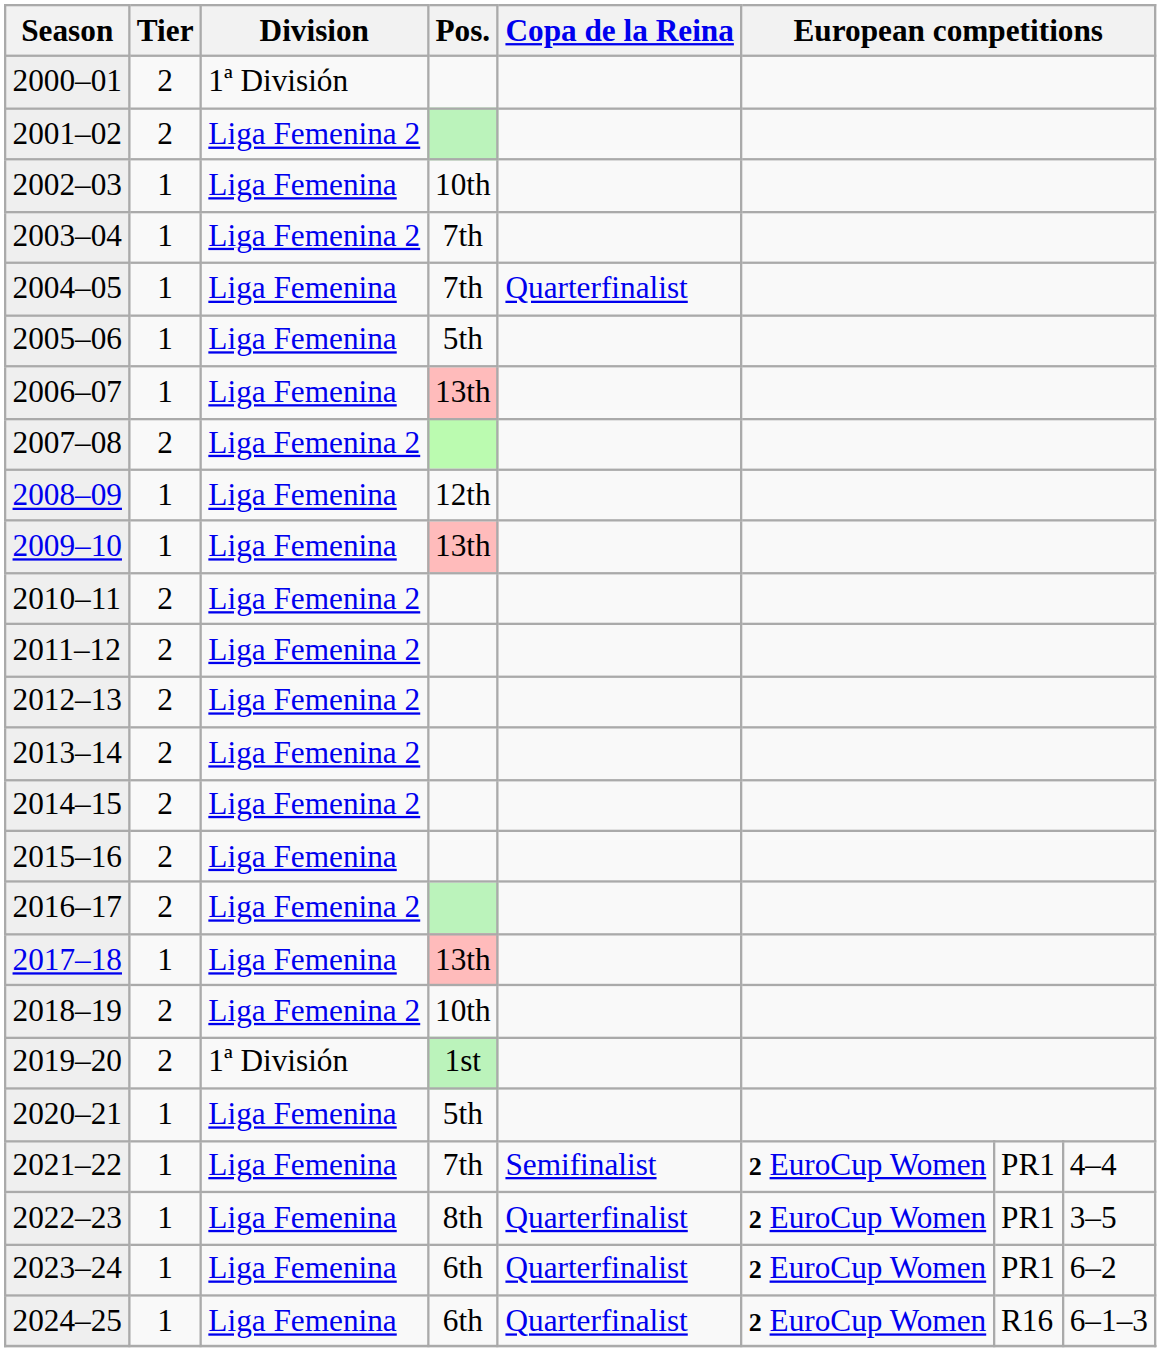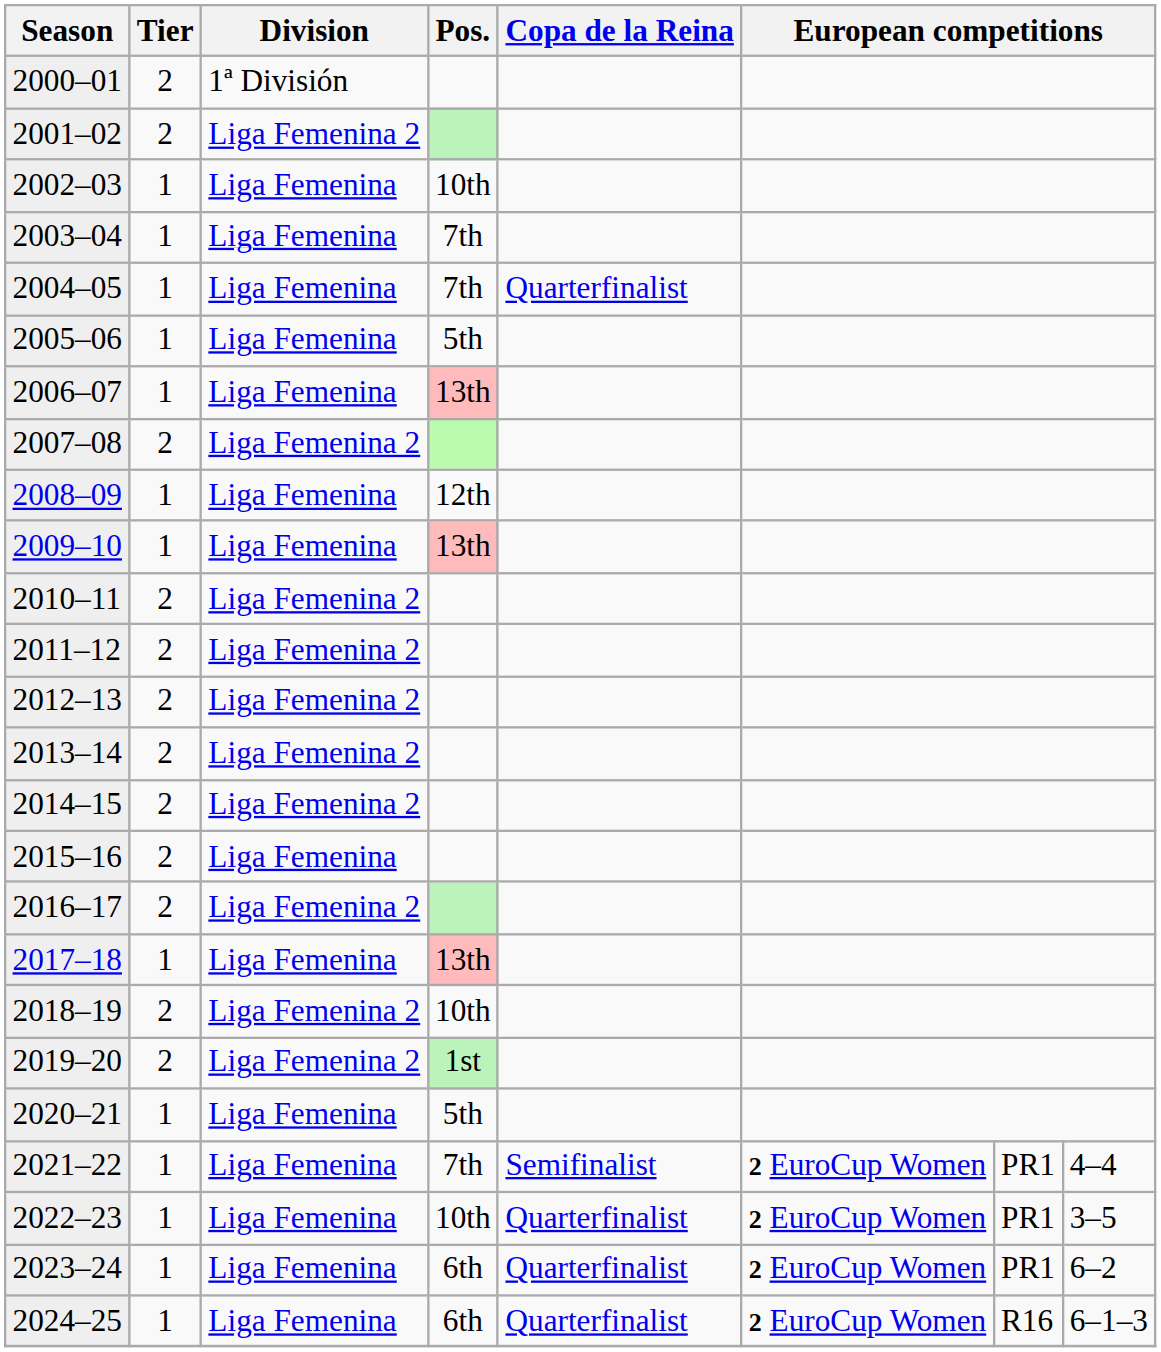2003–04 | Division: Liga Femenina 2 -> Liga Femenina
2019–20 | Division: 1ª División -> Liga Femenina 2
2022–23 | Pos.: 8th -> 10th
